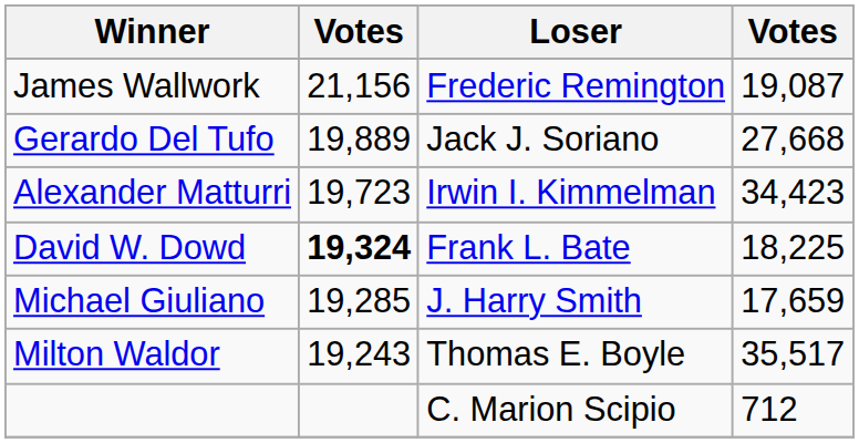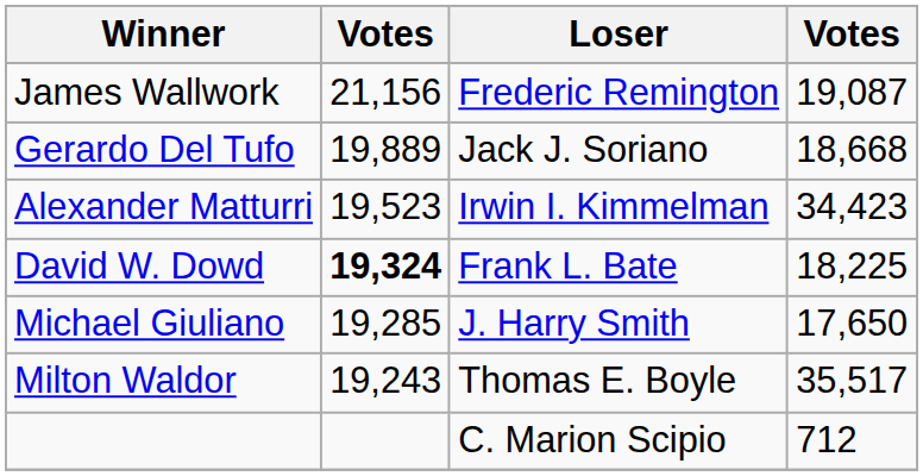Gerardo Del Tufo | column 4: 27,668 -> 18,668
Alexander Matturri | column 2: 19,723 -> 19,523
Michael Giuliano | column 4: 17,659 -> 17,650
